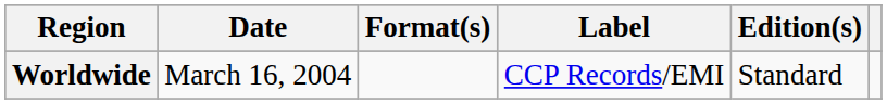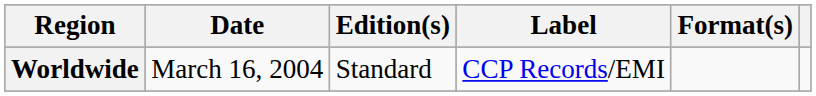columns swapped: Format(s) <-> Edition(s)
